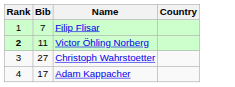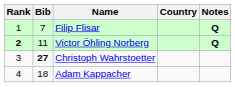+ column: Notes | Q | Q
Christoph Wahrstoetter | Bib: normal -> bold
Adam Kappacher | Bib: 17 -> 18
